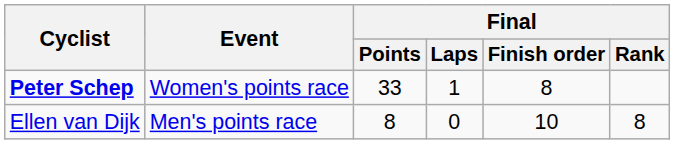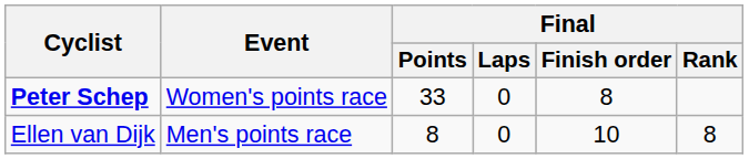Peter Schep | Final / Laps: 1 -> 0
